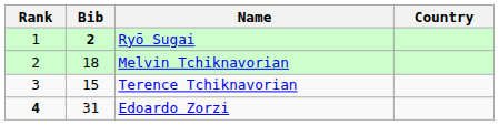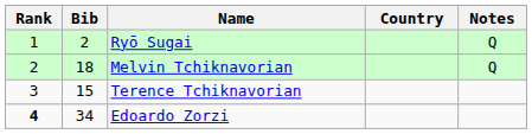+ column: Notes | Q | Q
Ryō Sugai | Bib: bold -> normal
Edoardo Zorzi | Bib: 31 -> 34
